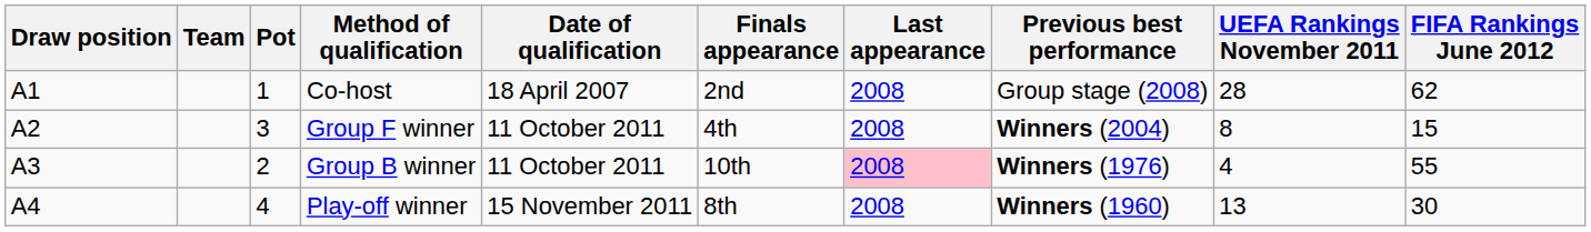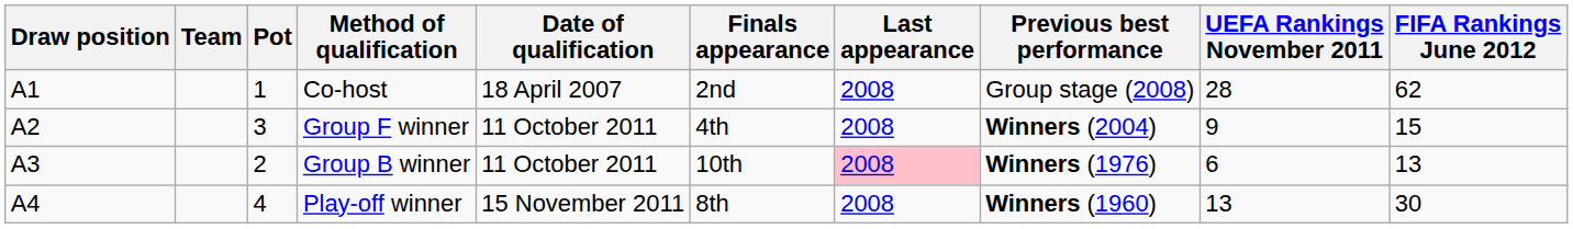Group F winner | UEFA Rankings November 2011: 8 -> 9
Group B winner | UEFA Rankings November 2011: 4 -> 6
Group B winner | FIFA Rankings June 2012: 55 -> 13
